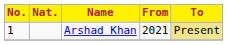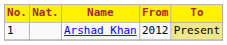Arshad Khan | From: 2021 -> 2012
